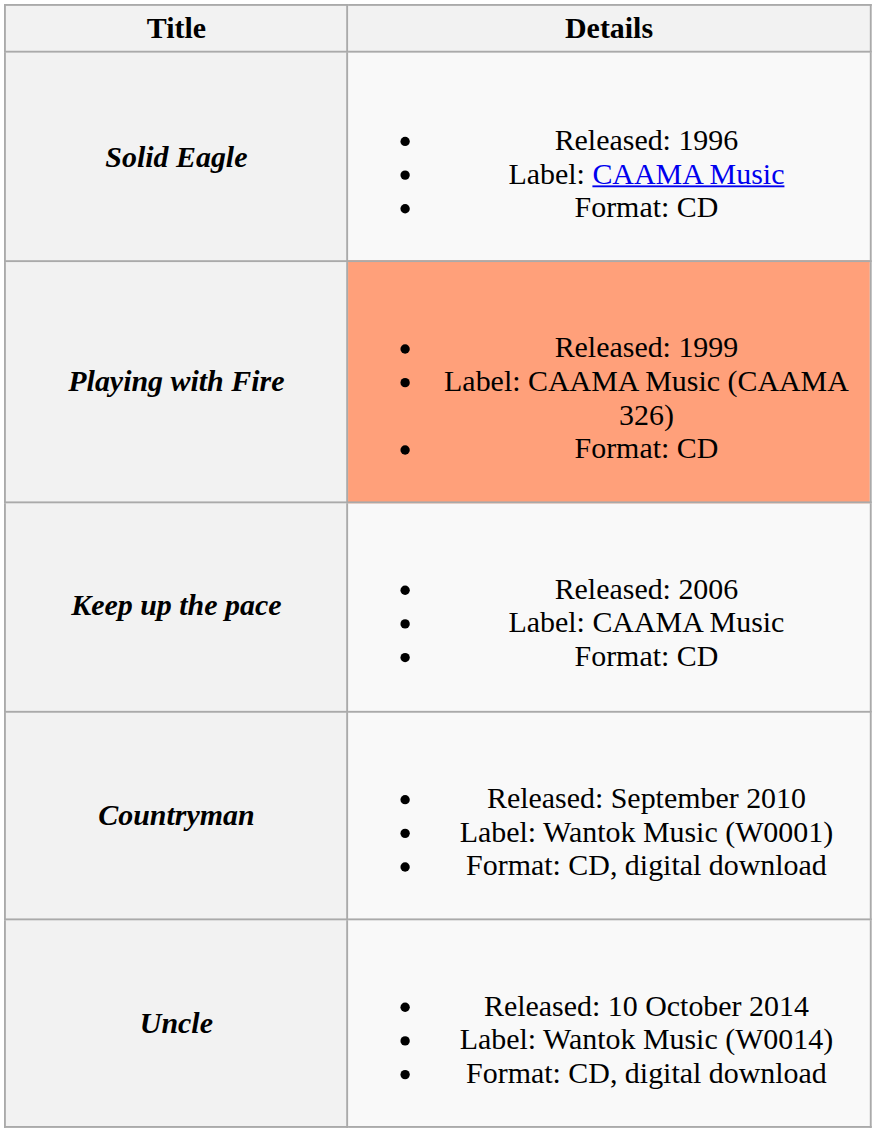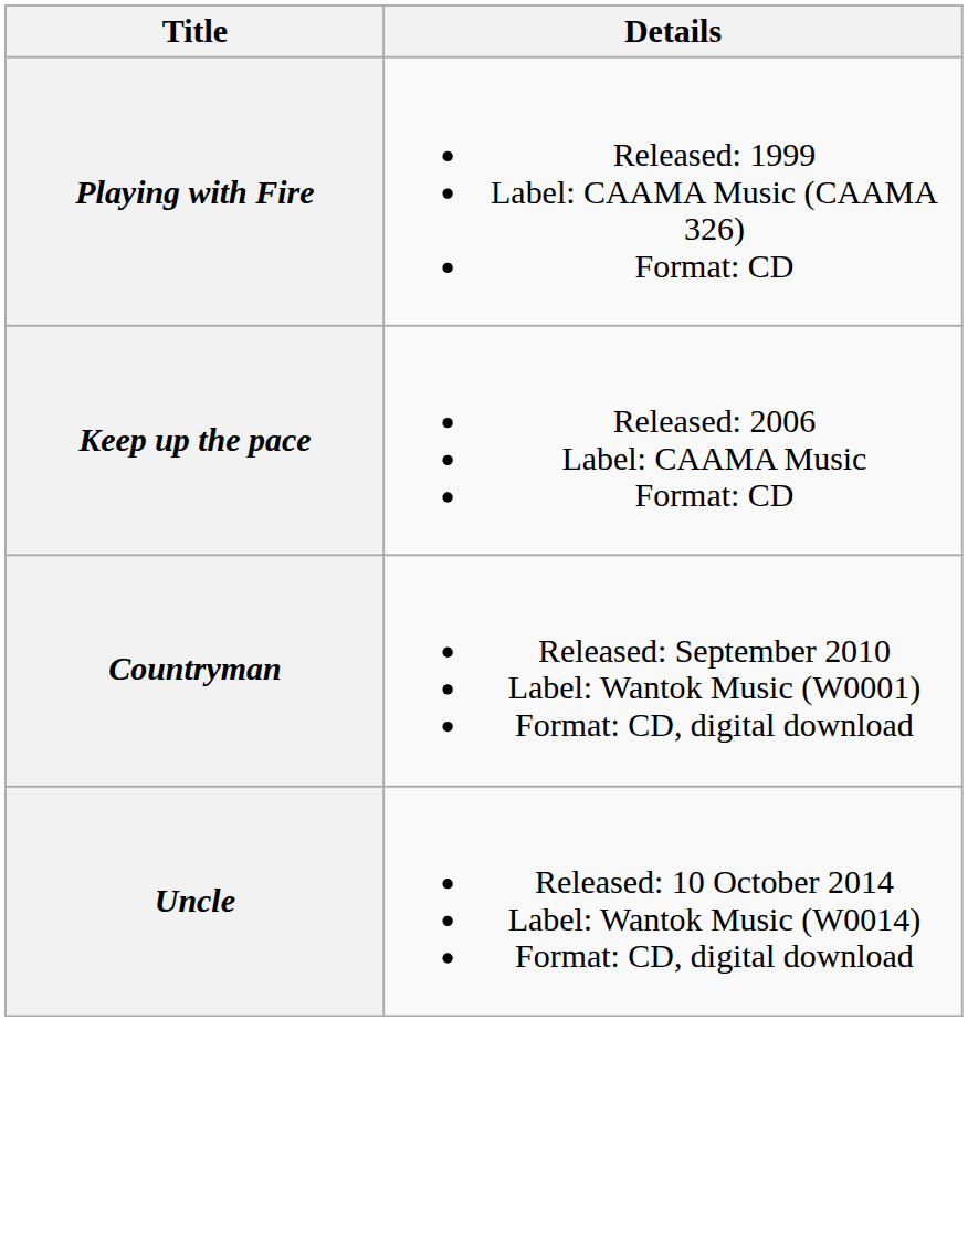- row: Solid Eagle | Released: 1996 Label: CAAMA Music Format: CD
Playing with Fire | Details: lightsalmon background -> no background
